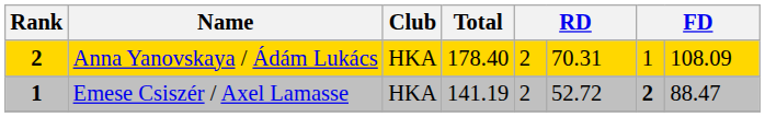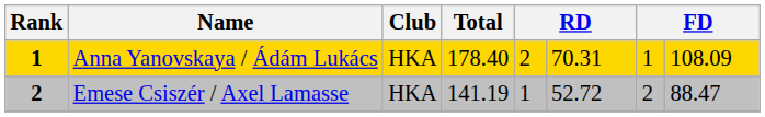Anna Yanovskaya / Ádám Lukács | Rank: 2 -> 1
Emese Csiszér / Axel Lamasse | Rank: 1 -> 2
Emese Csiszér / Axel Lamasse | column 5: 2 -> 1
Emese Csiszér / Axel Lamasse | column 7: bold -> normal
